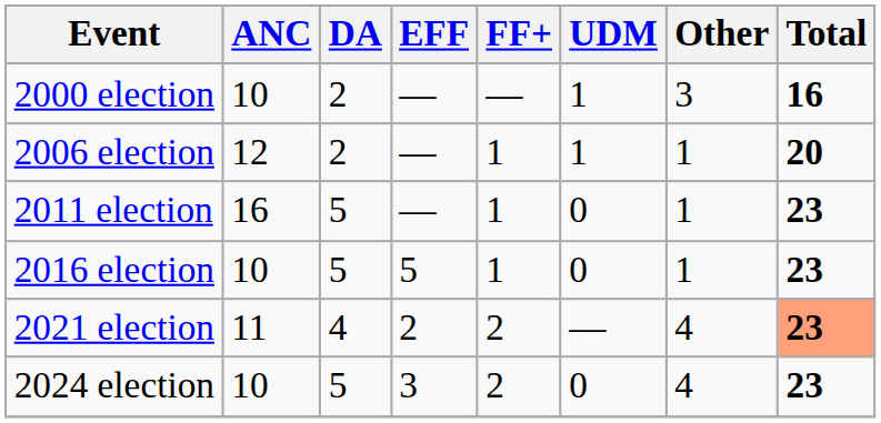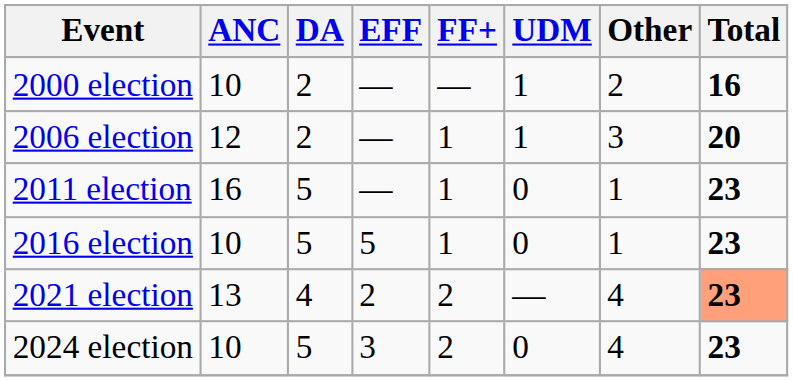2000 election | Other: 3 -> 2
2006 election | Other: 1 -> 3
2021 election | ANC: 11 -> 13
